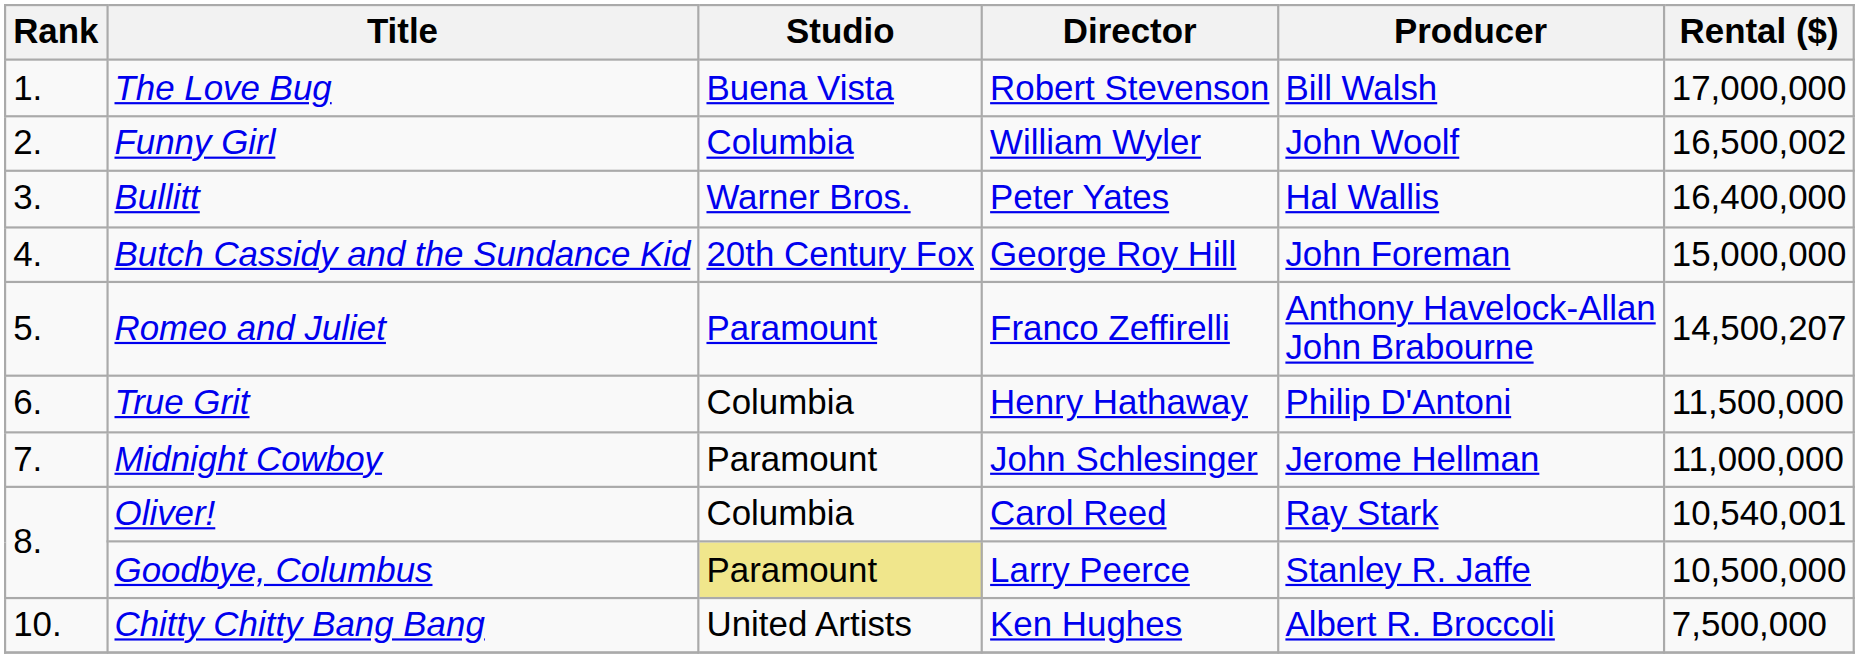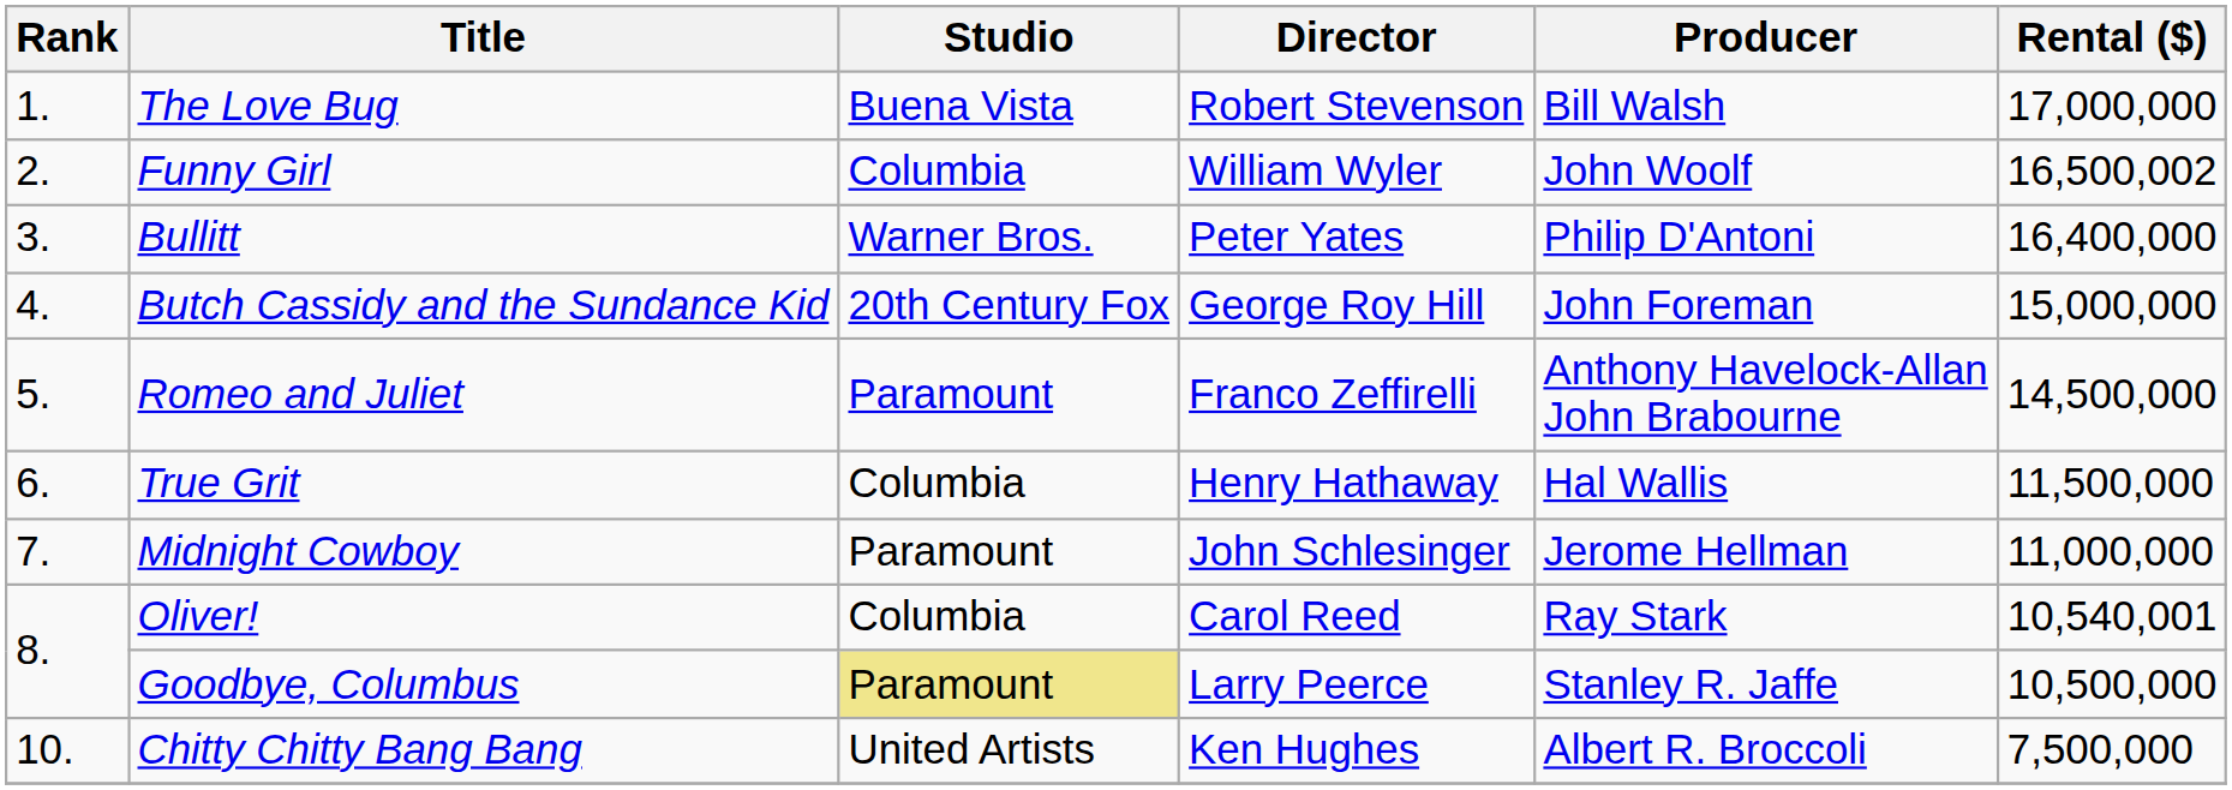Bullitt | Producer: Hal Wallis -> Philip D'Antoni
Romeo and Juliet | Rental ($): 14,500,207 -> 14,500,000
True Grit | Producer: Philip D'Antoni -> Hal Wallis
